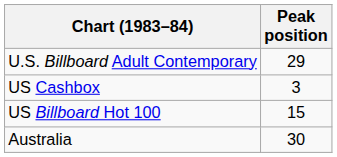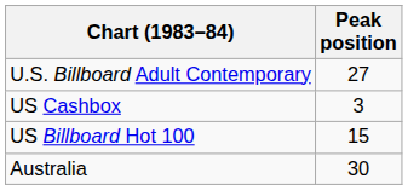U.S. Billboard Adult Contemporary | Peak position: 29 -> 27
